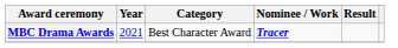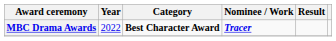MBC Drama Awards | Year: 2021 -> 2022
MBC Drama Awards | Category: normal -> bold
